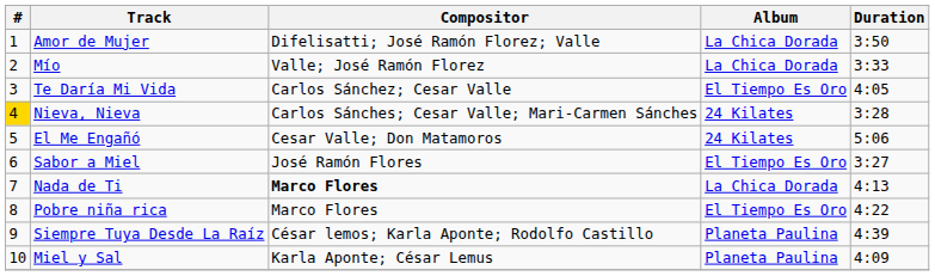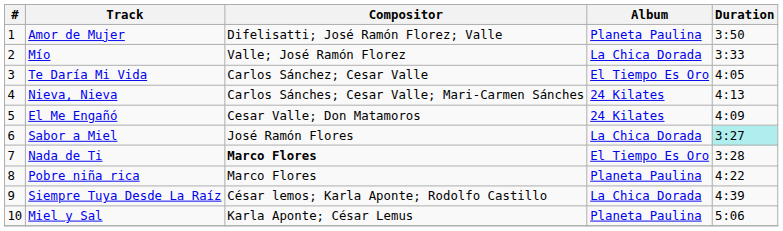Amor de Mujer | Album: La Chica Dorada -> Planeta Paulina
Nieva, Nieva | #: gold background -> no background
Nieva, Nieva | Duration: 3:28 -> 4:13
El Me Engañó | Duration: 5:06 -> 4:09
Sabor a Miel | Album: El Tiempo Es Oro -> La Chica Dorada
Sabor a Miel | Duration: no background -> paleturquoise background
Nada de Ti | Album: La Chica Dorada -> El Tiempo Es Oro
Nada de Ti | Duration: 4:13 -> 3:28
Pobre niña rica | Album: El Tiempo Es Oro -> Planeta Paulina
Siempre Tuya Desde La Raíz | Album: Planeta Paulina -> La Chica Dorada
Miel y Sal | Duration: 4:09 -> 5:06
